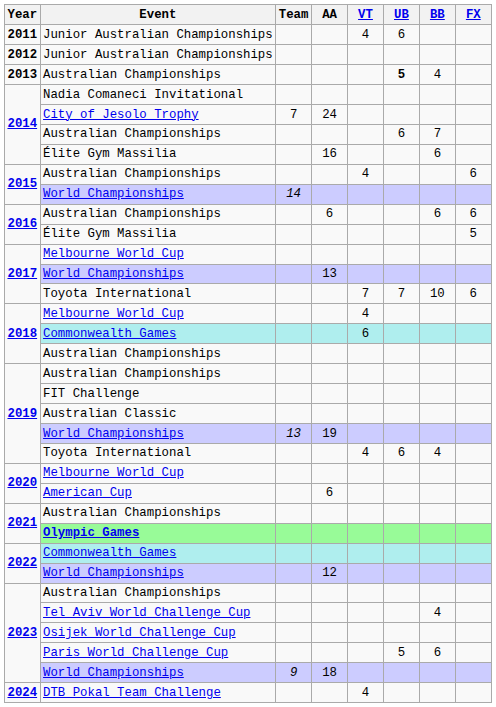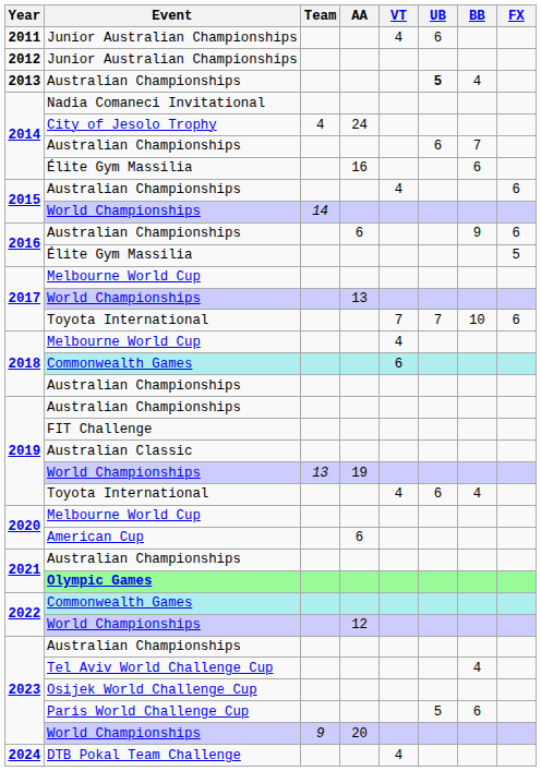City of Jesolo Trophy | Team: 7 -> 4
2016 / Australian Championships | BB: 6 -> 9
2023 / World Championships | AA: 18 -> 20
